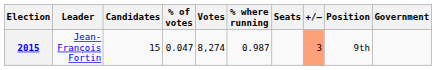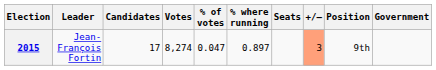columns swapped: Votes <-> % of votes
2015 | Candidates: 15 -> 17
2015 | % where running: 0.987 -> 0.897
